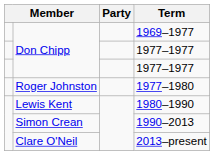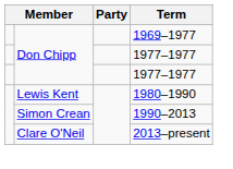- row: Roger Johnston | 1977–1980
